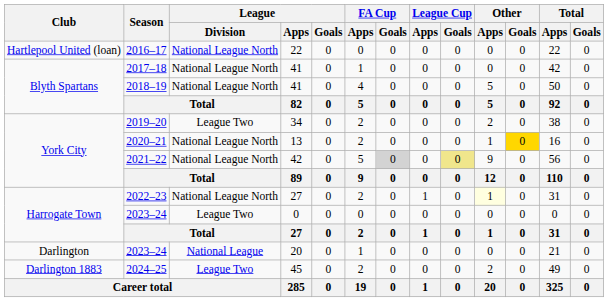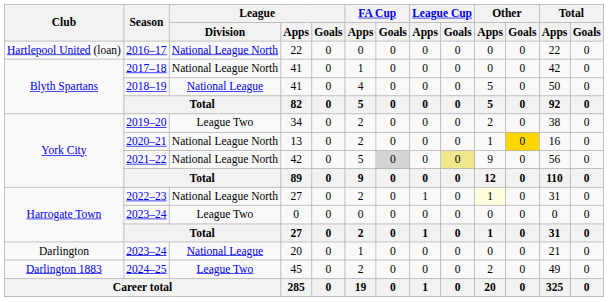2018–19 | League / Division: National League North -> National League
